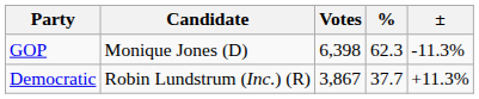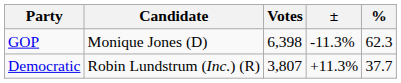columns swapped: % <-> ±
Democratic | Votes: 3,867 -> 3,807
